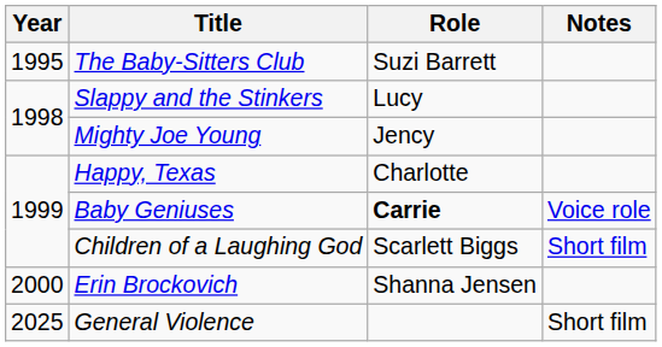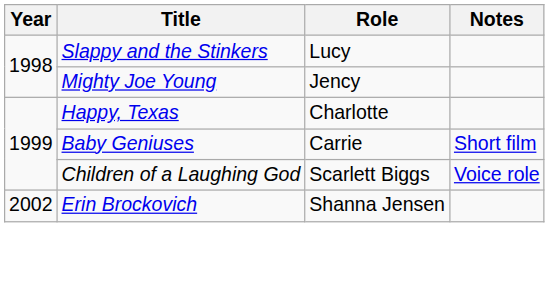- row: 1995 | The Baby-Sitters Club | Suzi Barrett
Baby Geniuses | Role: bold -> normal
Baby Geniuses | Notes: Voice role -> Short film
Children of a Laughing God | Notes: Short film -> Voice role
Erin Brockovich | Year: 2000 -> 2002
- row: 2025 | General Violence | Short film
